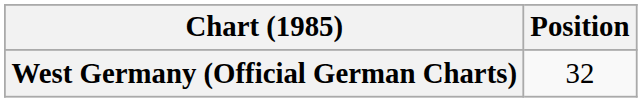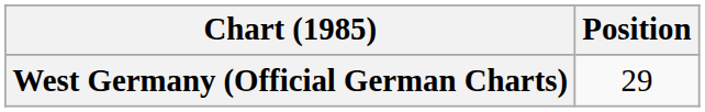West Germany (Official German Charts) | Position: 32 -> 29
